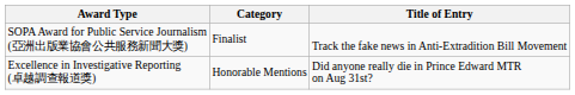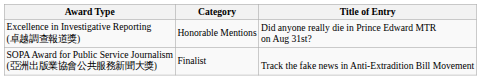rows swapped: Excellence in Investigative Reporting (卓越調查報道獎) <-> SOPA Award for Public Service Journalism (亞洲出版業協會公共服務新聞大獎)
